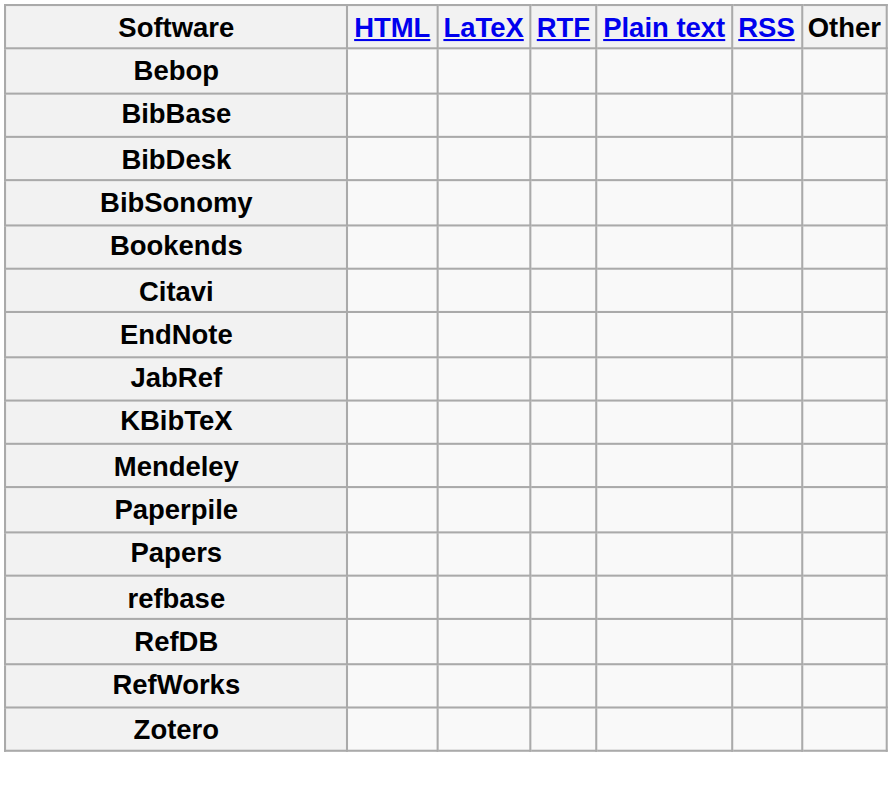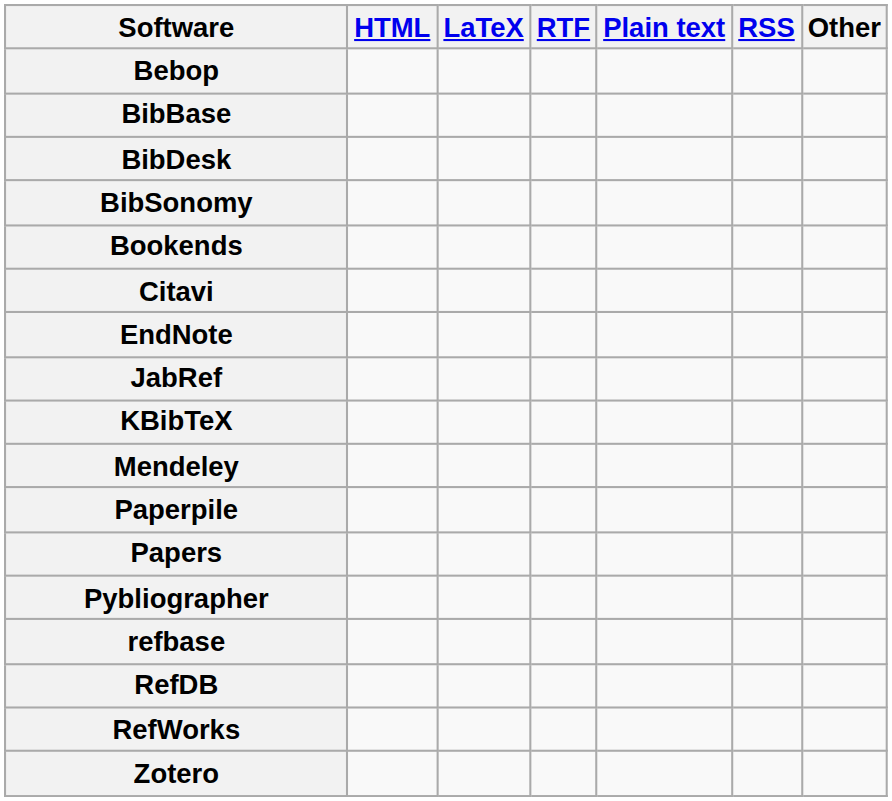+ row: Pybliographer
